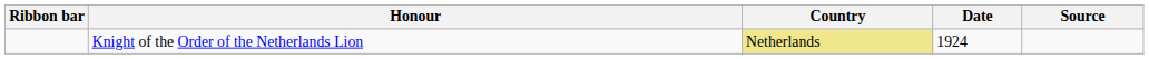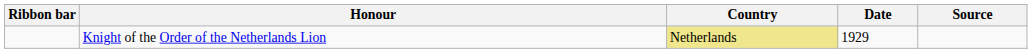Knight of the Order of the Netherlands Lion | Date: 1924 -> 1929
